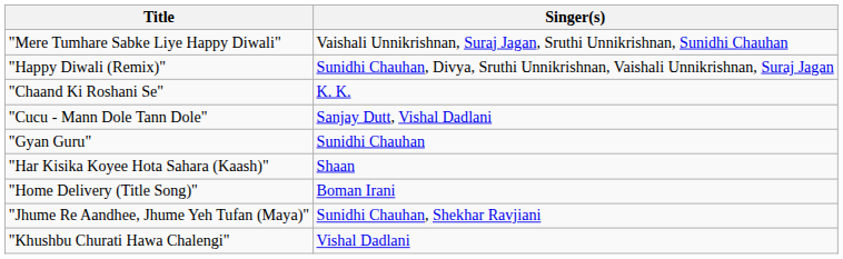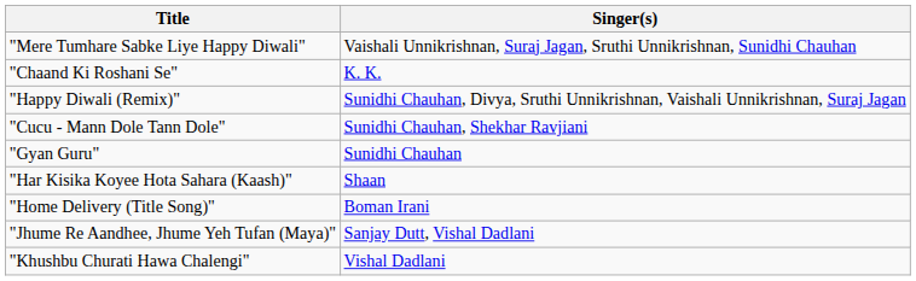rows swapped: "Happy Diwali (Remix)" <-> "Chaand Ki Roshani Se"
"Cucu - Mann Dole Tann Dole" | Singer(s): Sanjay Dutt, Vishal Dadlani -> Sunidhi Chauhan, Shekhar Ravjiani
"Jhume Re Aandhee, Jhume Yeh Tufan (Maya)" | Singer(s): Sunidhi Chauhan, Shekhar Ravjiani -> Sanjay Dutt, Vishal Dadlani
